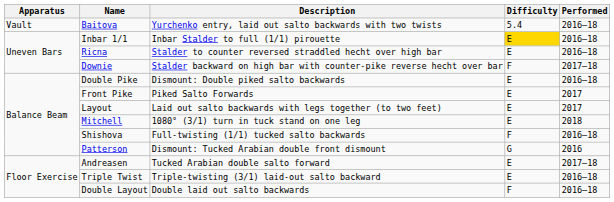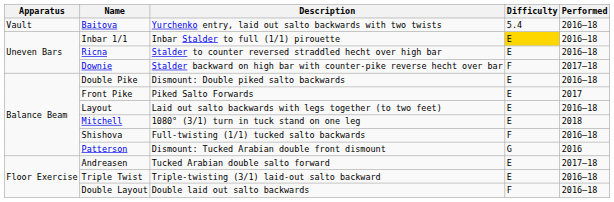Layout | Performed: 2017 -> 2016–18
